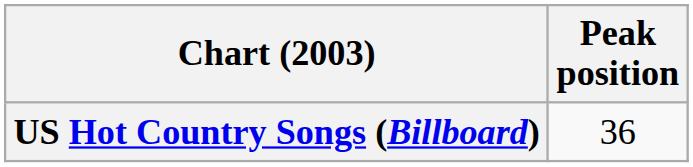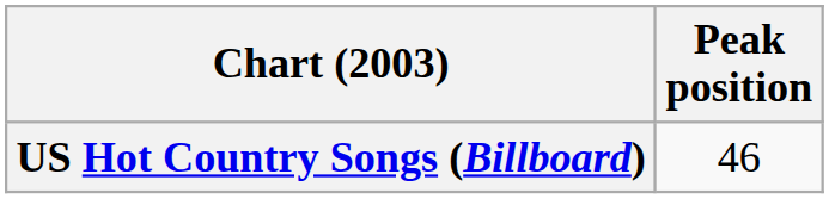US Hot Country Songs (Billboard) | Peak position: 36 -> 46
